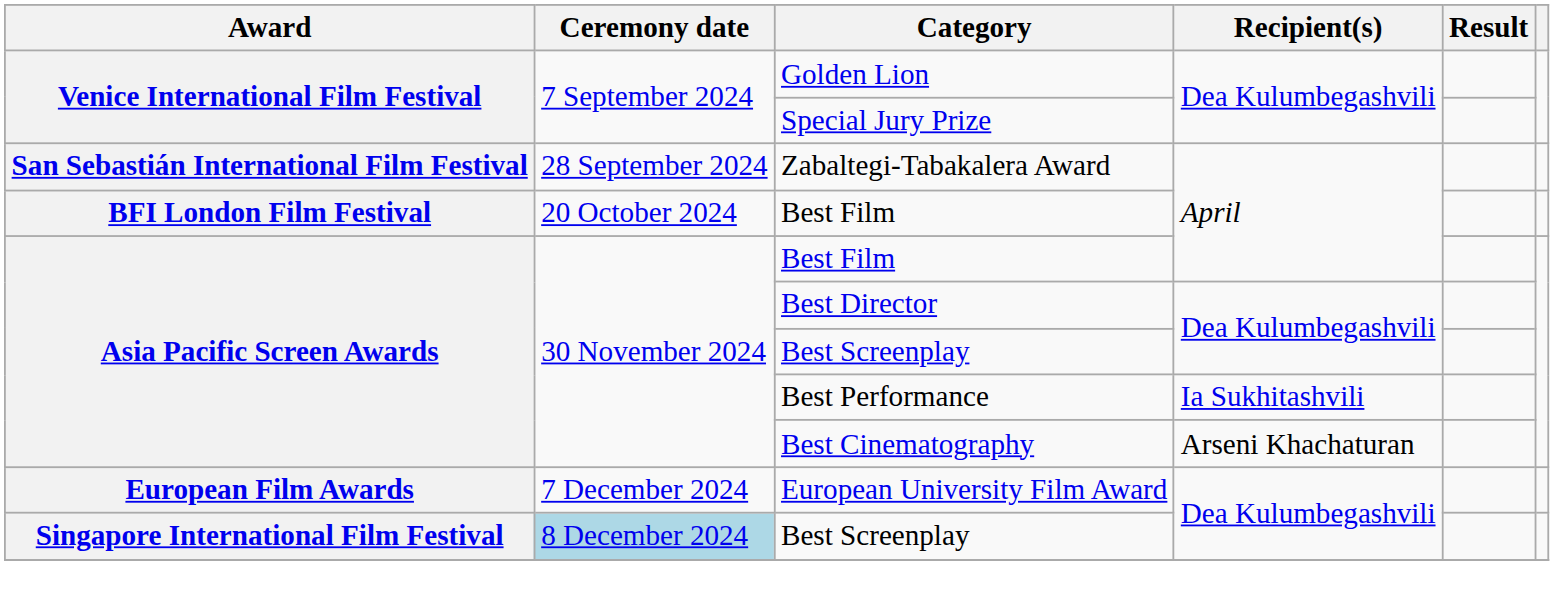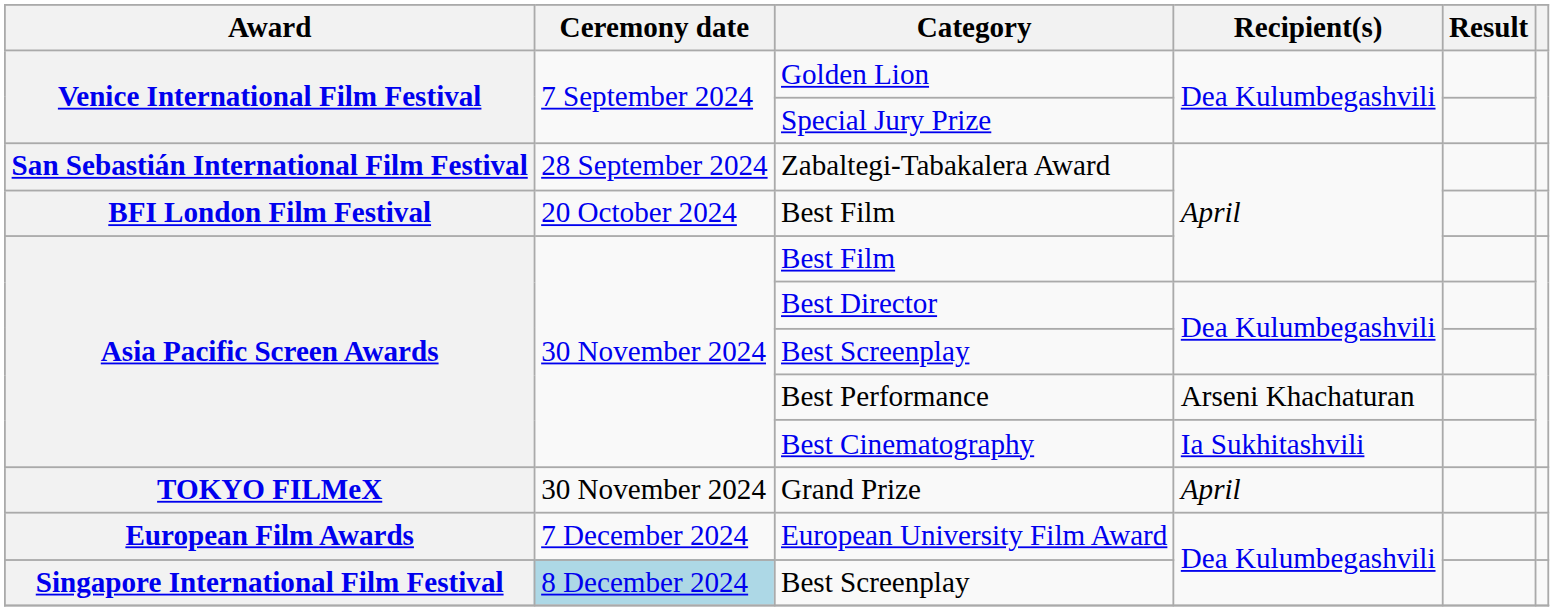Best Performance | Recipient(s): Ia Sukhitashvili -> Arseni Khachaturan
Best Cinematography | Recipient(s): Arseni Khachaturan -> Ia Sukhitashvili
+ row: TOKYO FILMeX | 30 November 2024 | Grand Prize | April
